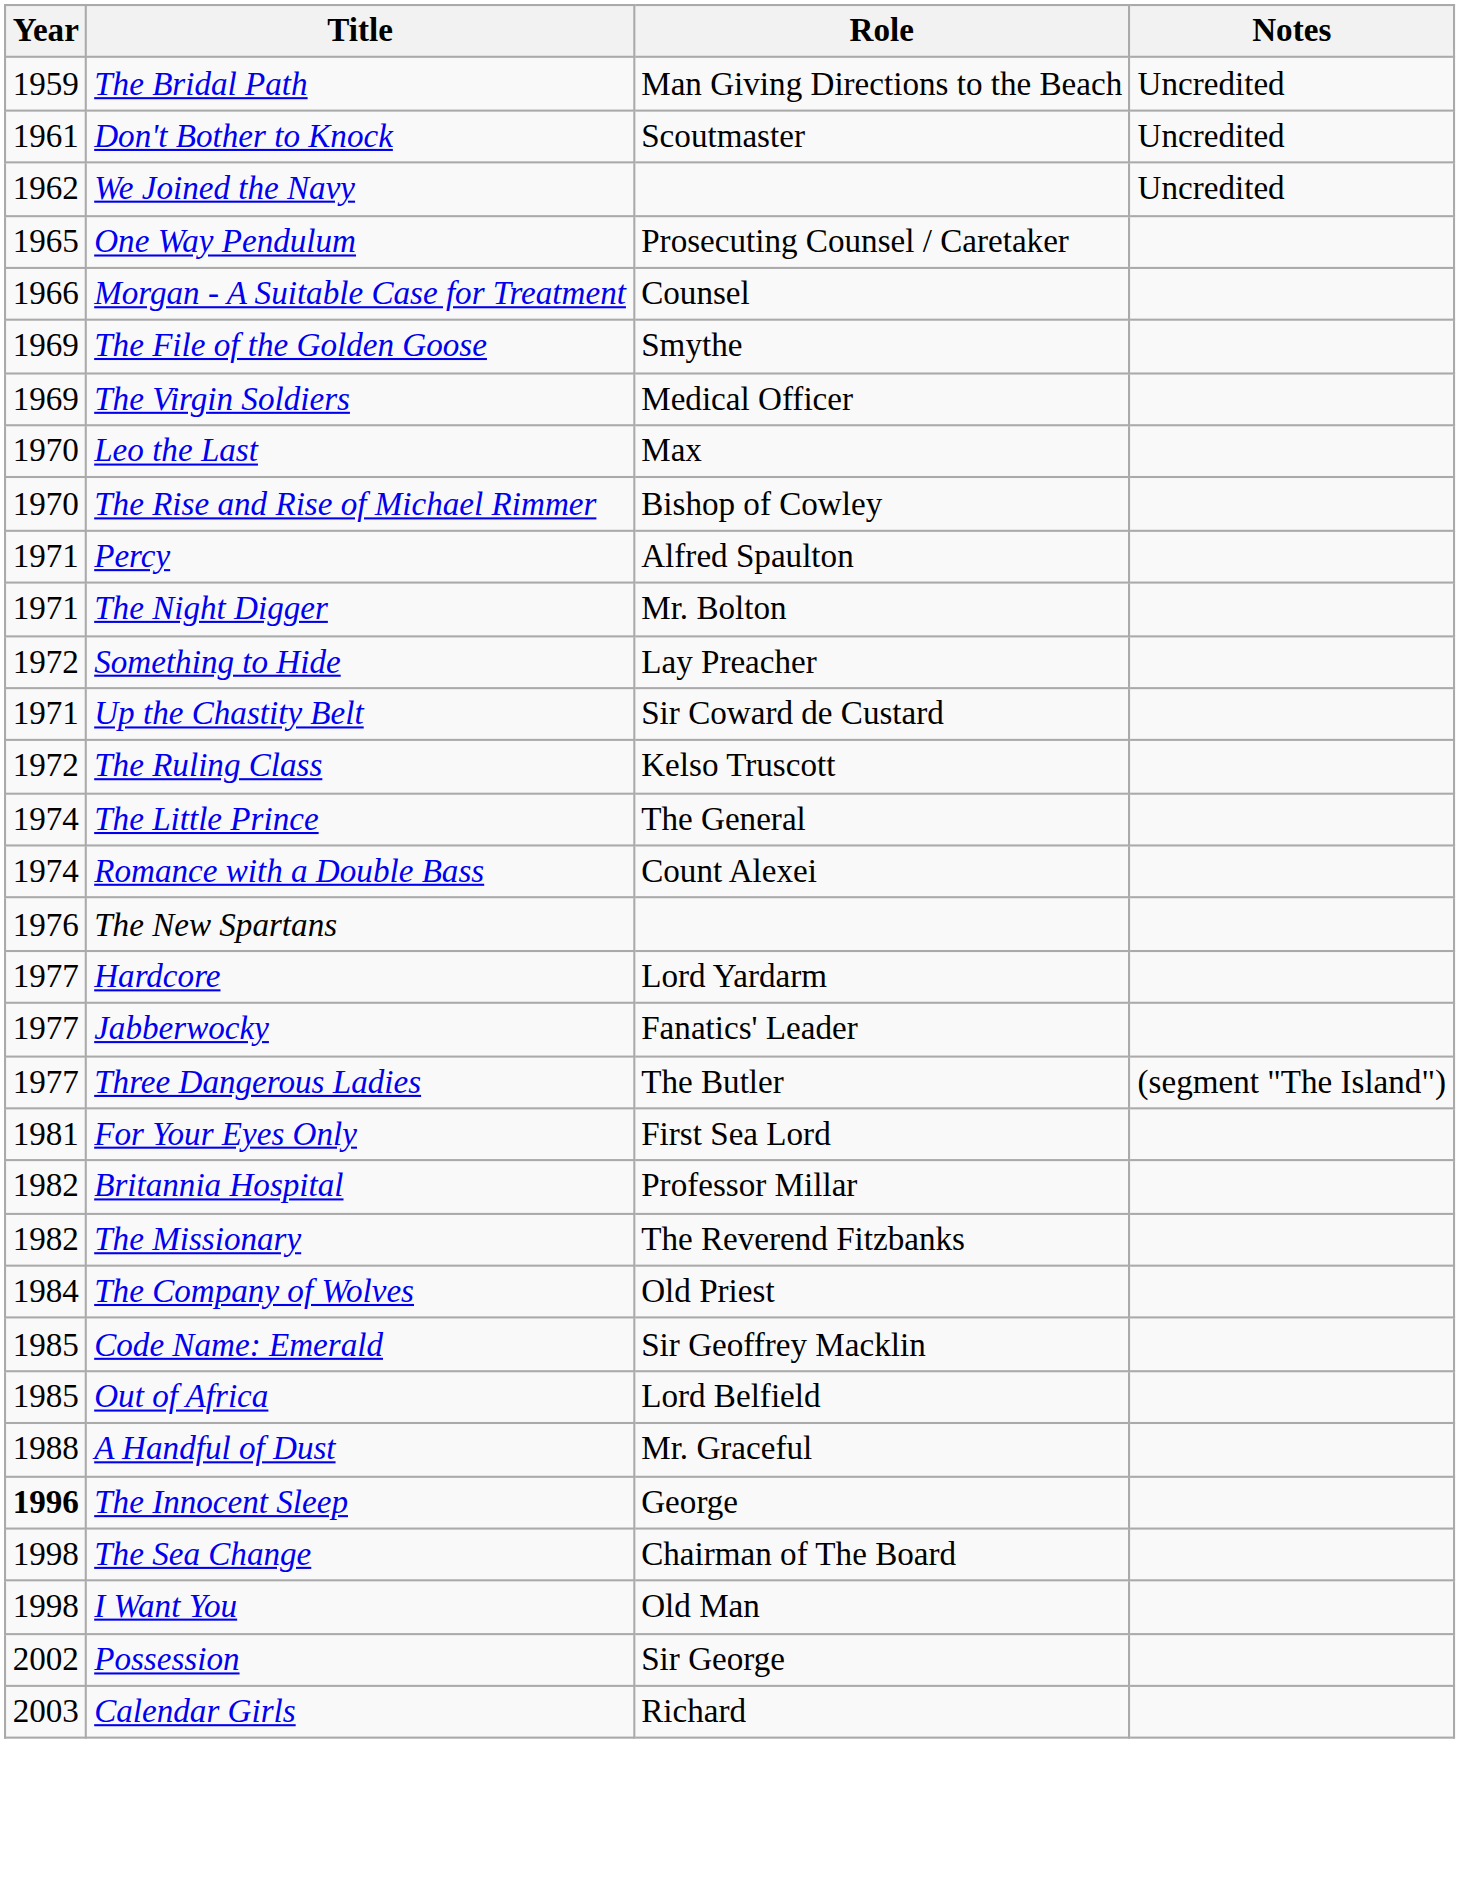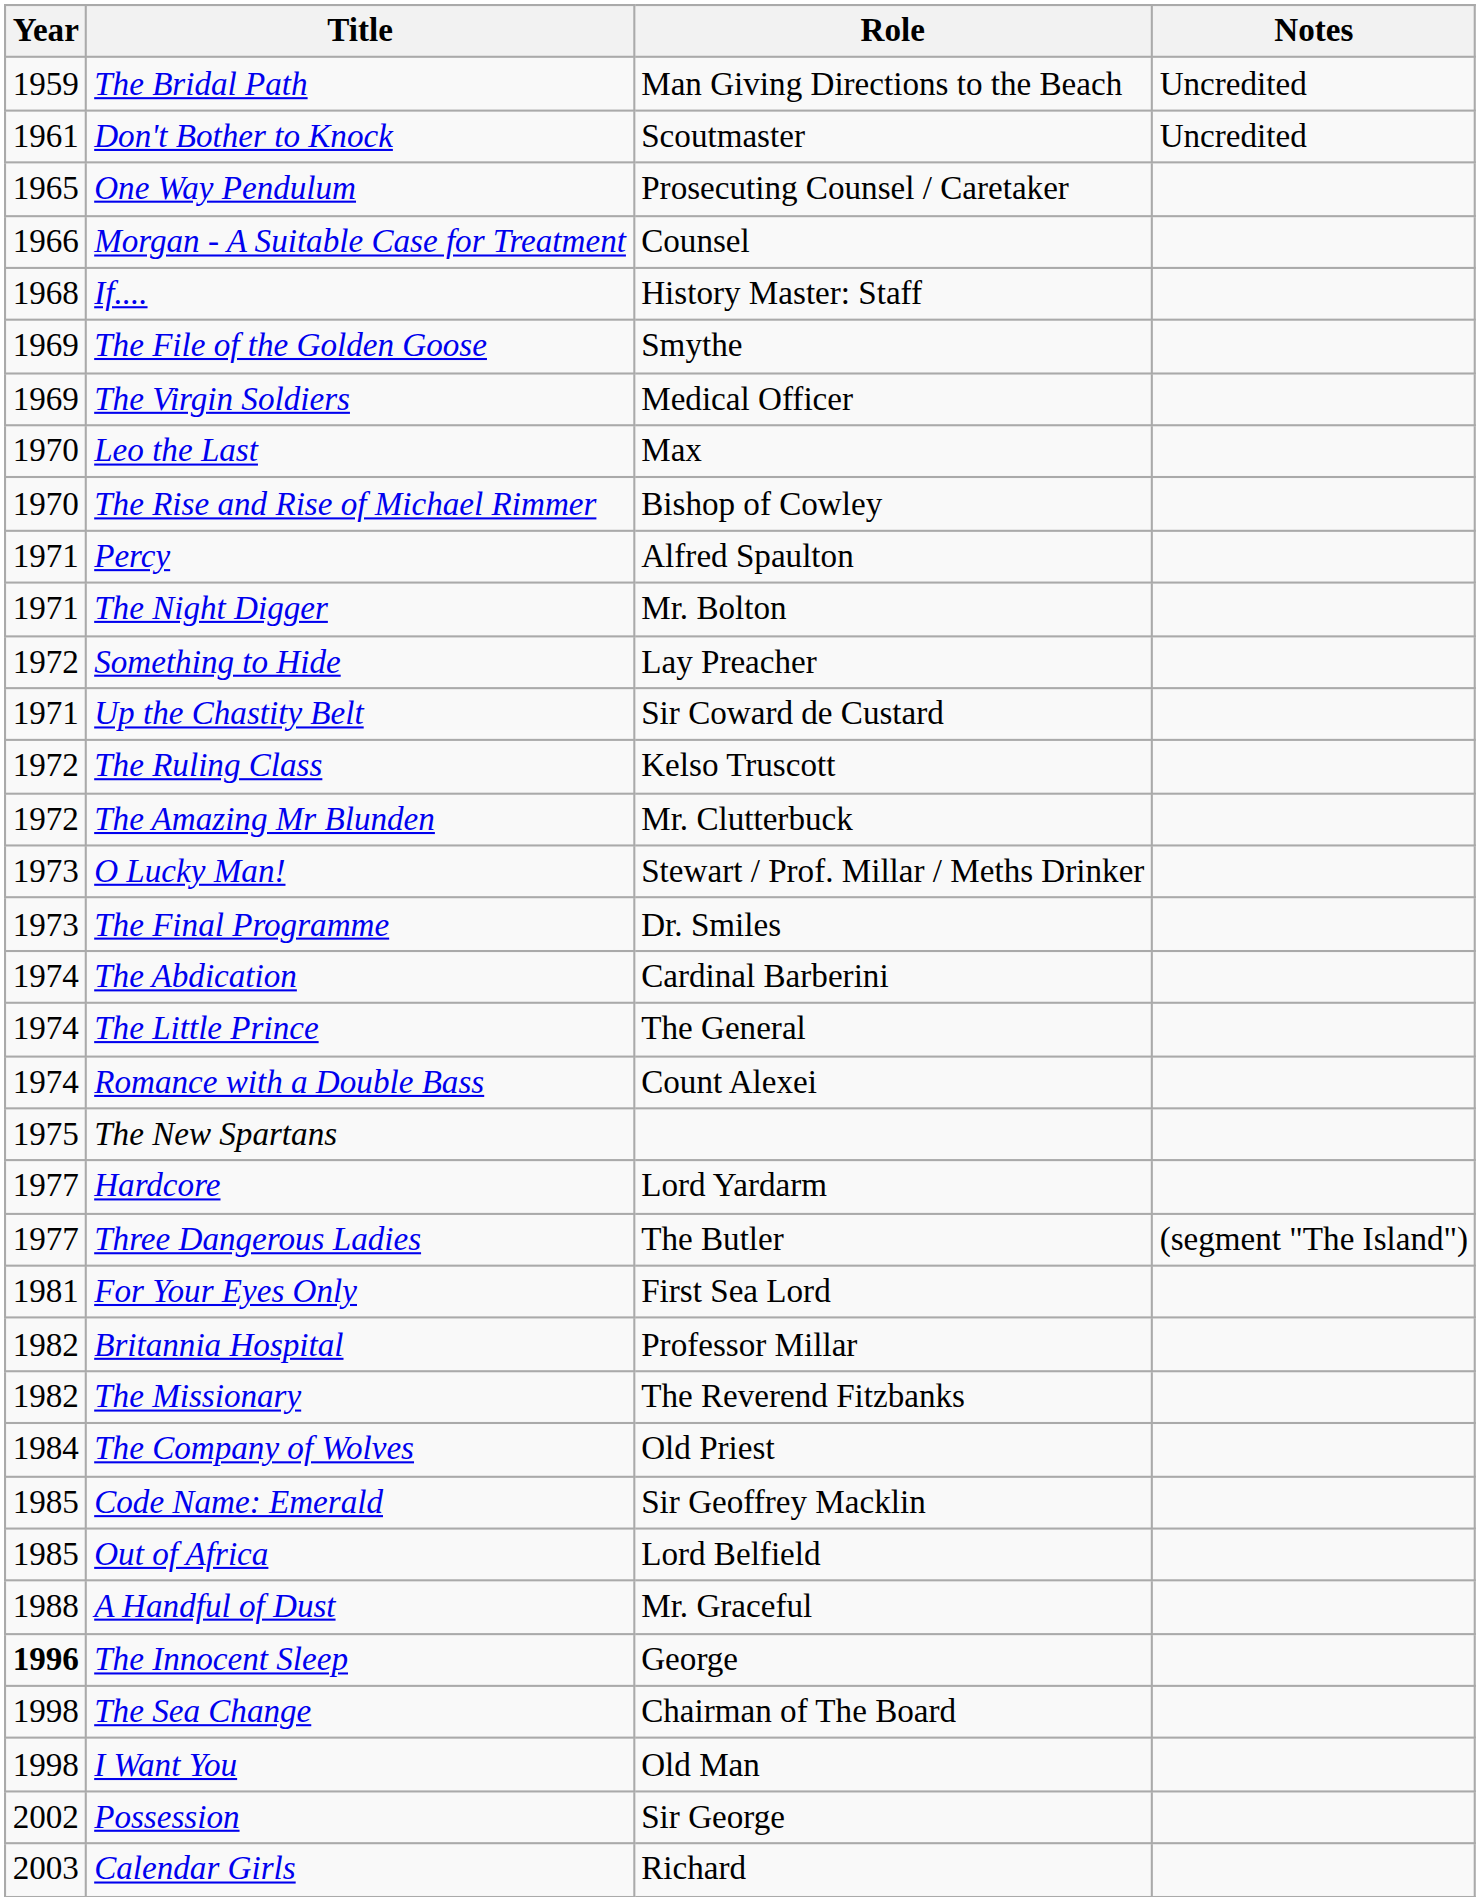- row: 1962 | We Joined the Navy | Uncredited
+ row: 1968 | If.... | History Master: Staff
+ row: 1972 | The Amazing Mr Blunden | Mr. Clutterbuck
+ row: 1973 | O Lucky Man! | Stewart / Prof. Millar / Meths Drinker
+ row: 1973 | The Final Programme | Dr. Smiles
+ row: 1974 | The Abdication | Cardinal Barberini
The New Spartans | Year: 1976 -> 1975
- row: 1977 | Jabberwocky | Fanatics' Leader
